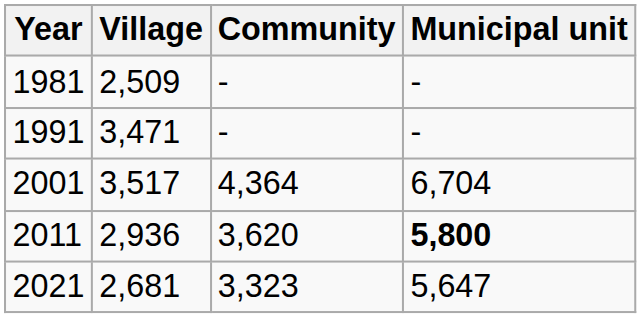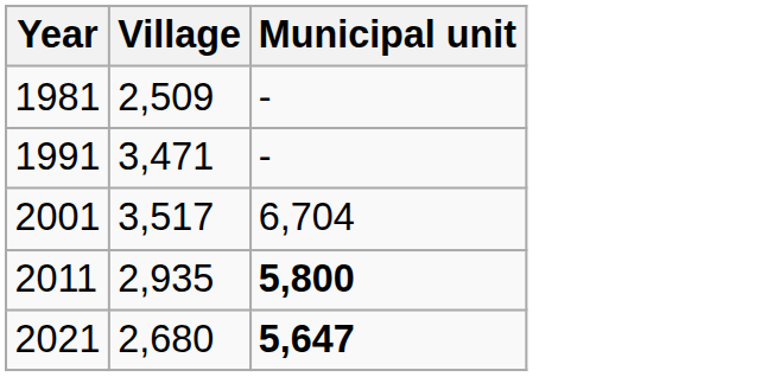- column: Community | - | - | 4,364 | 3,620 | 3,323
2011 | Village: 2,936 -> 2,935
2021 | Village: 2,681 -> 2,680
2021 | Municipal unit: normal -> bold
